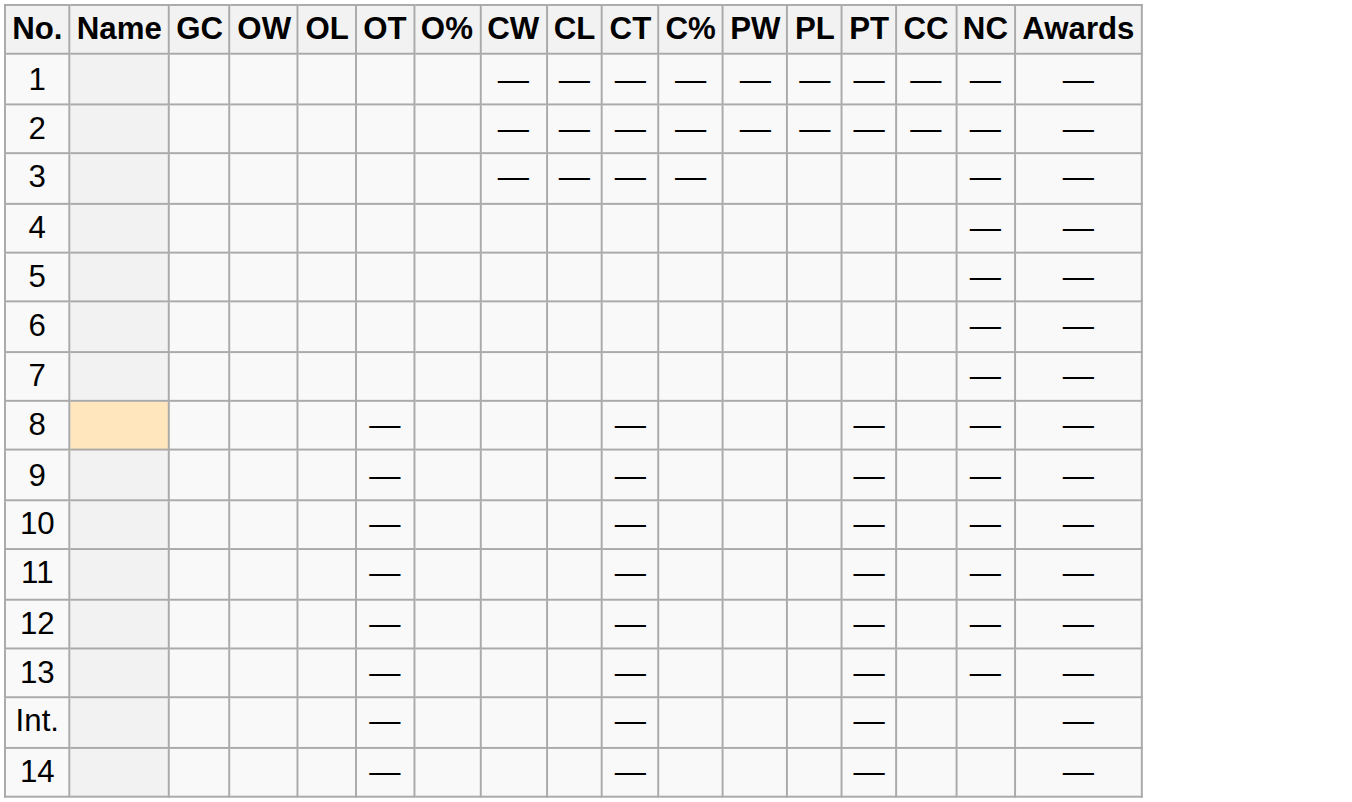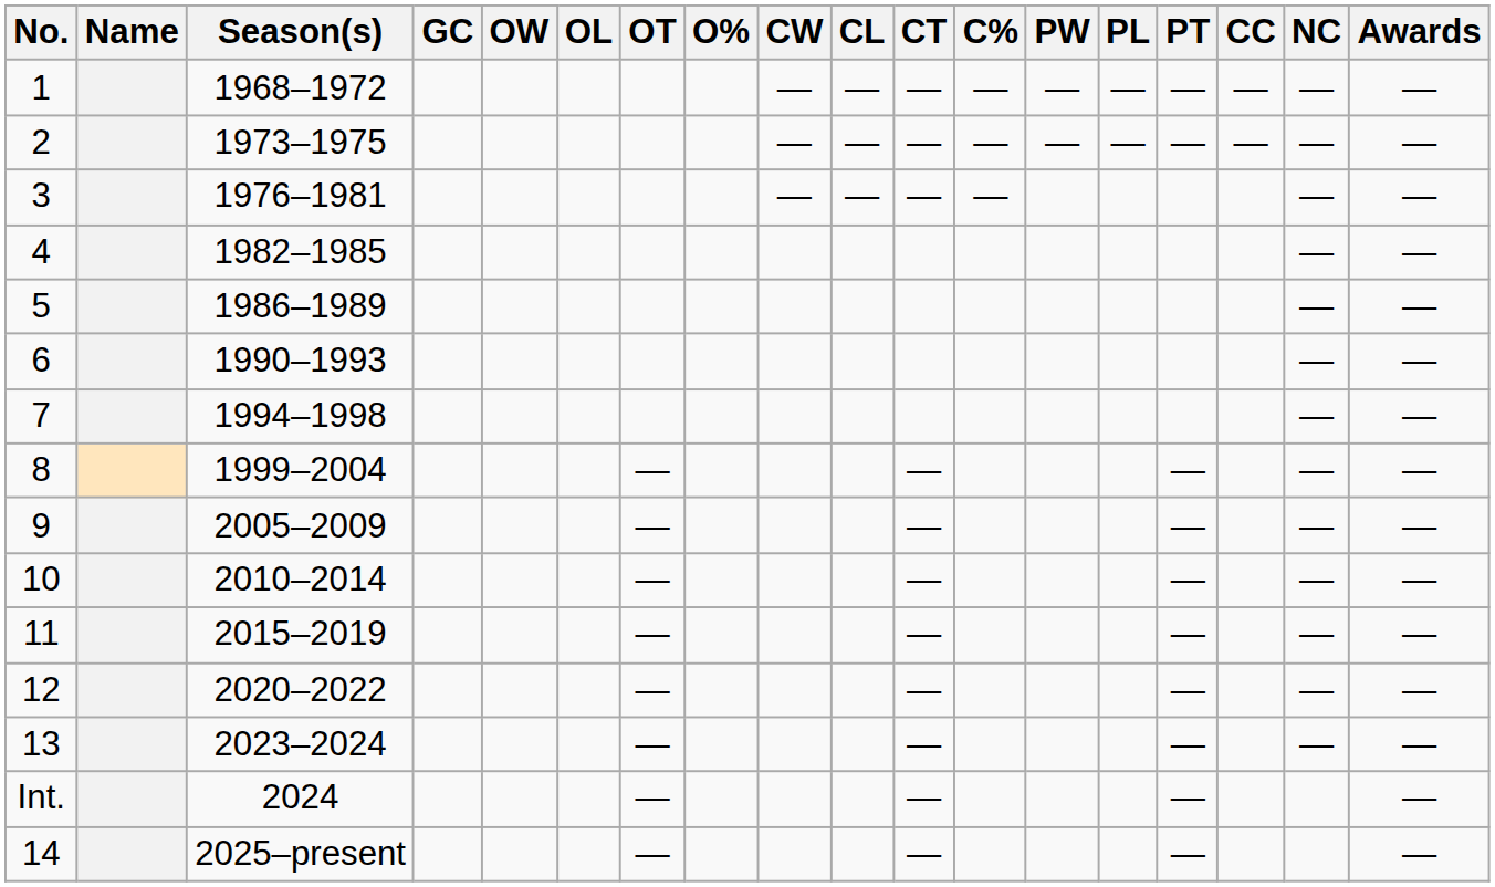+ column: Season(s) | 1968–1972 | 1973–1975 | 1976–1981 | 1982–1985 | 1986–1989 | 1990–1993 | 1994–1998 | 1999–2004 | 2005–2009 | 2010–2014 | 2015–2019 | 2020–2022 | 2023–2024 | 2024 | 2025–present
